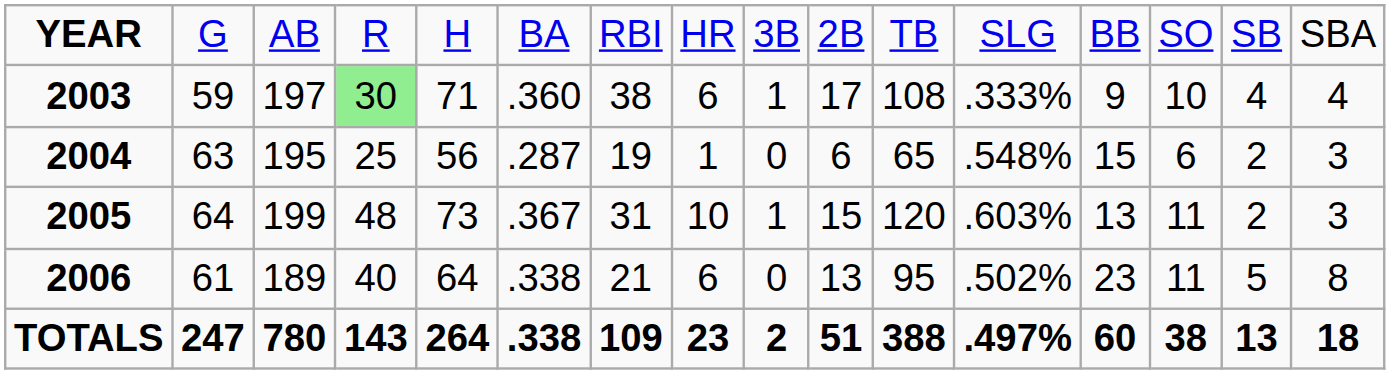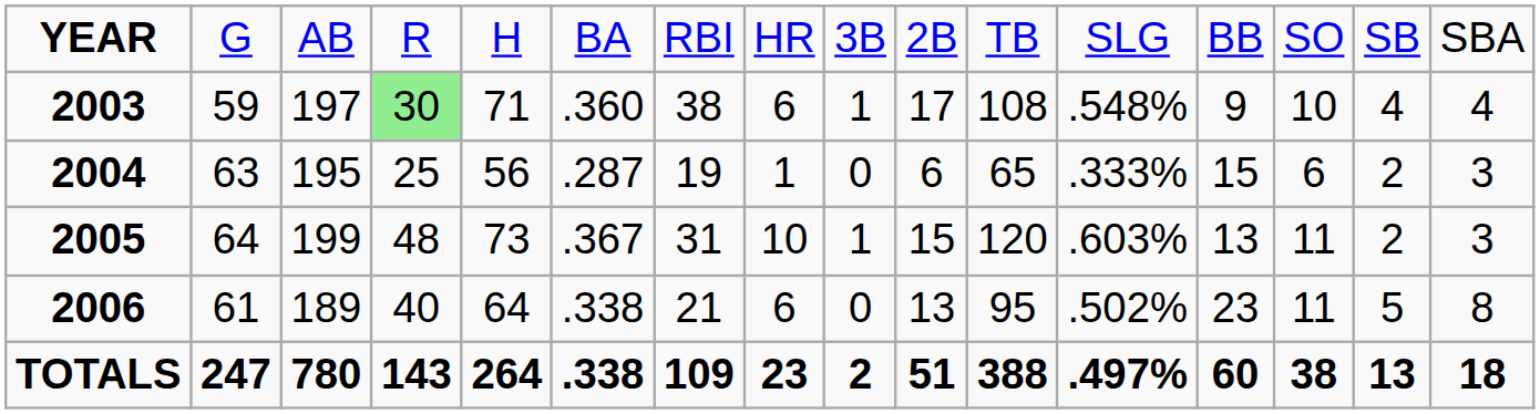2003 | column 12: .333% -> .548%
2004 | column 12: .548% -> .333%
